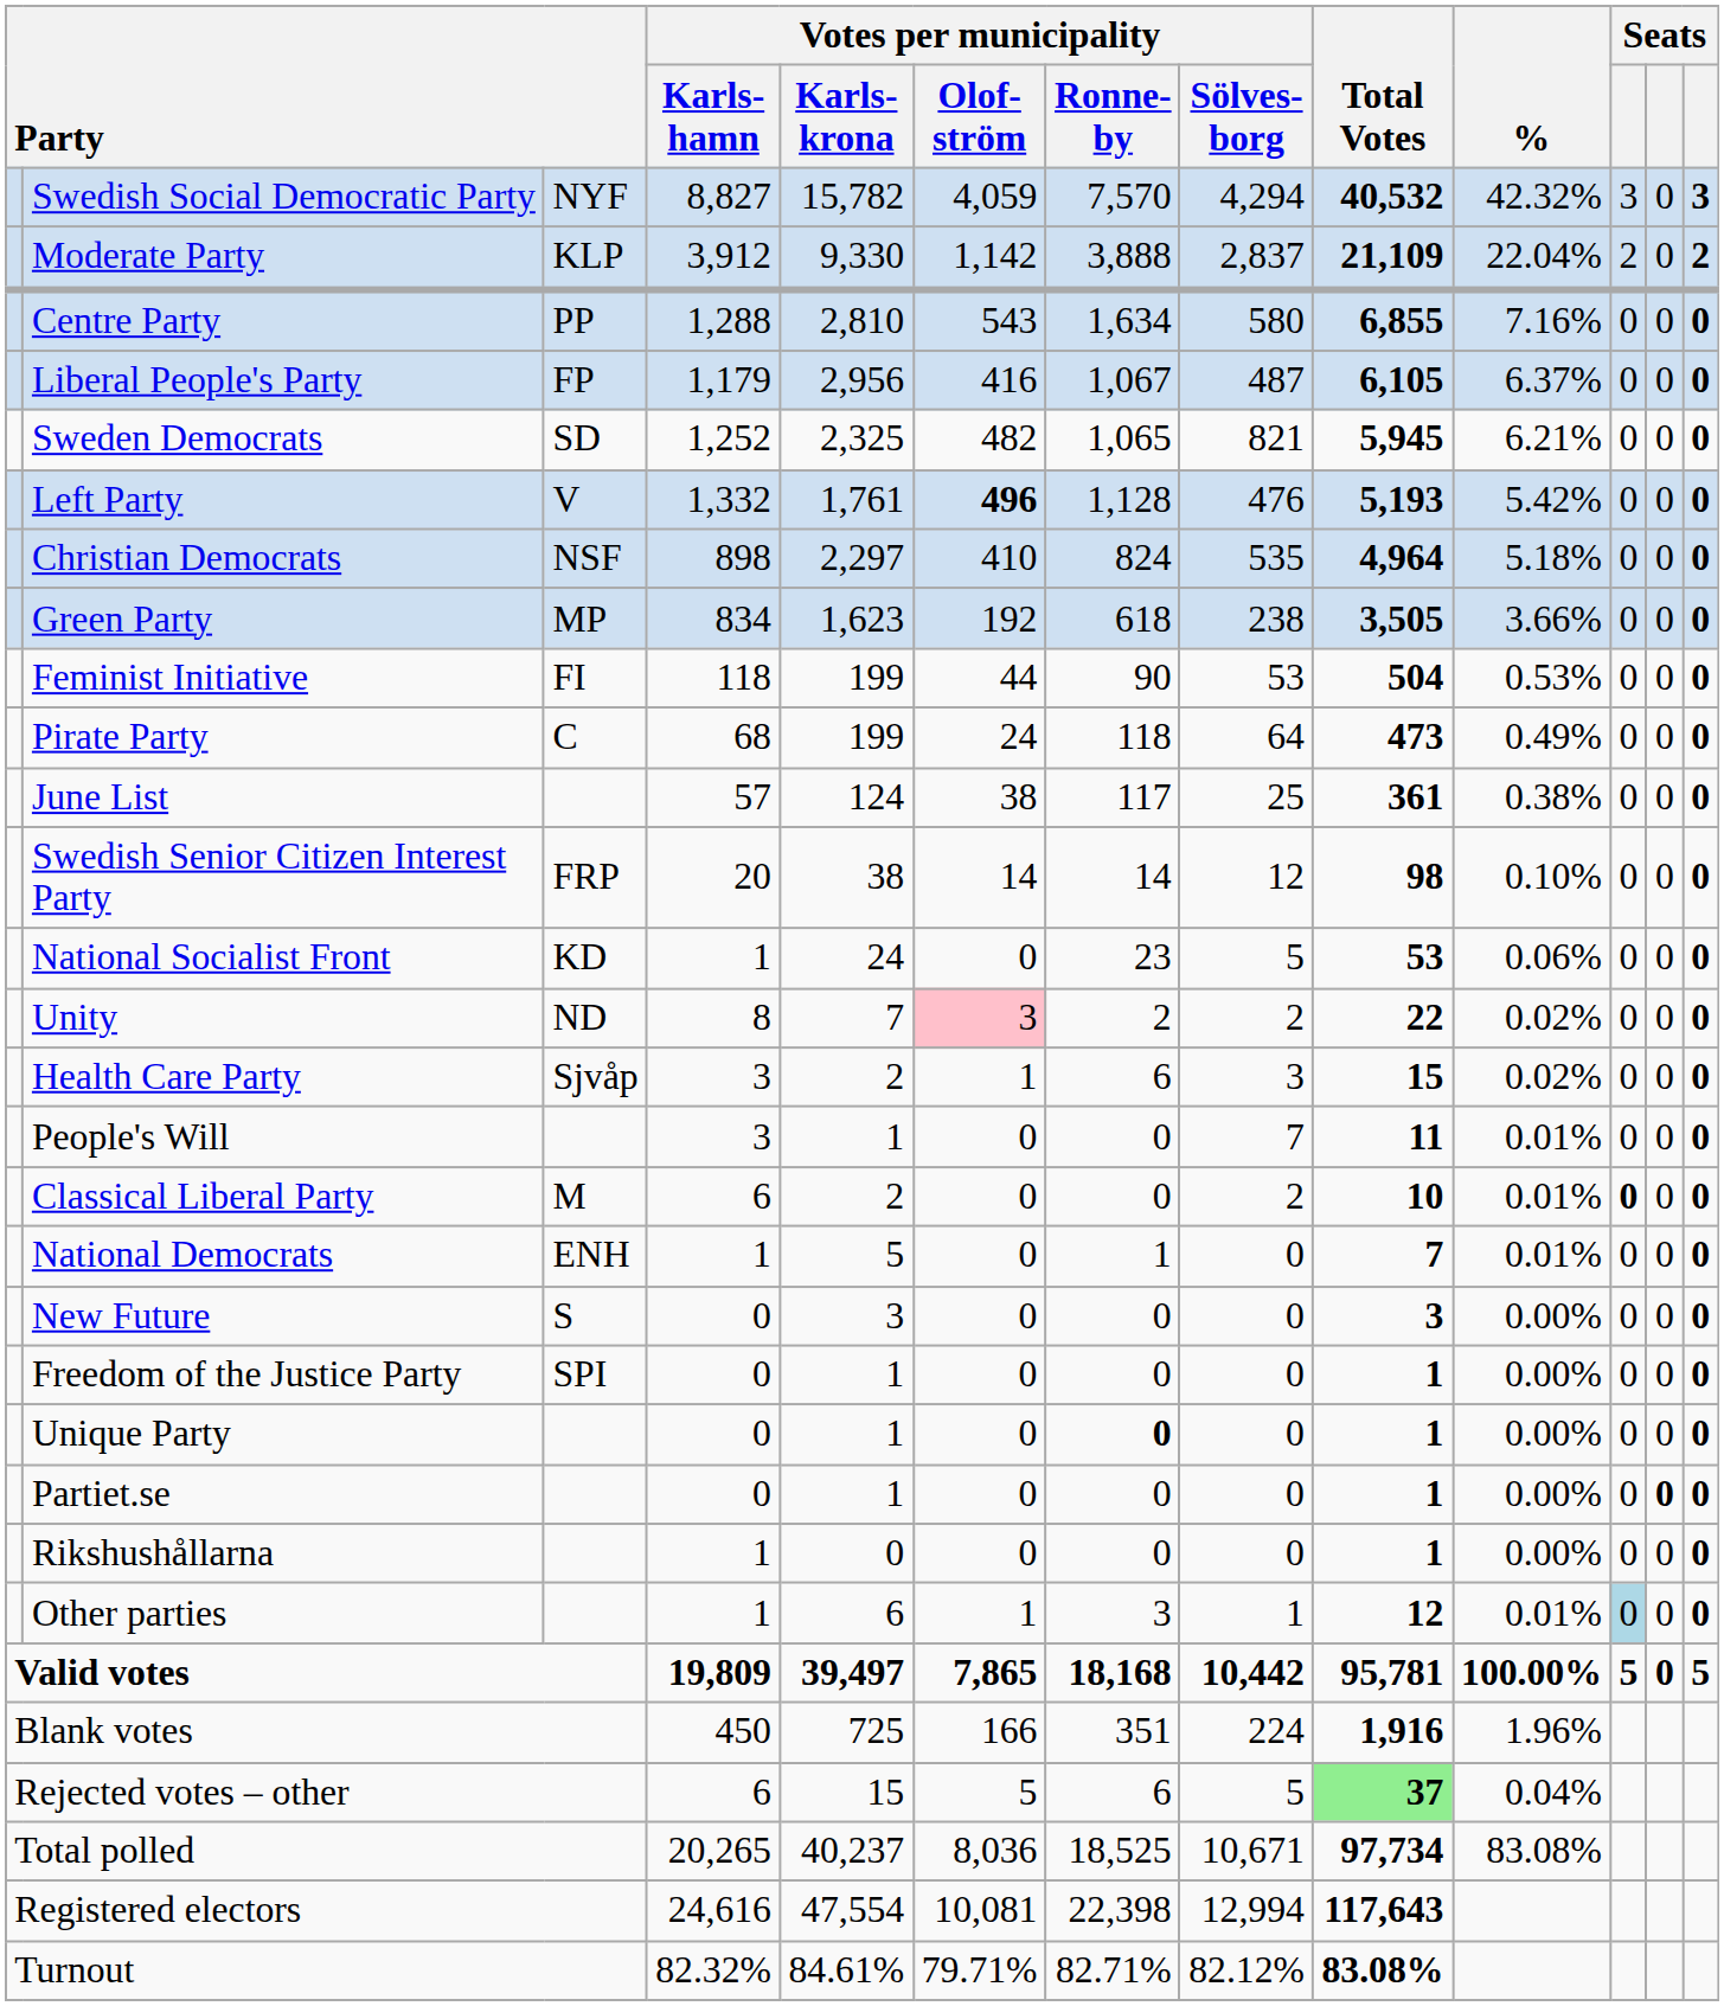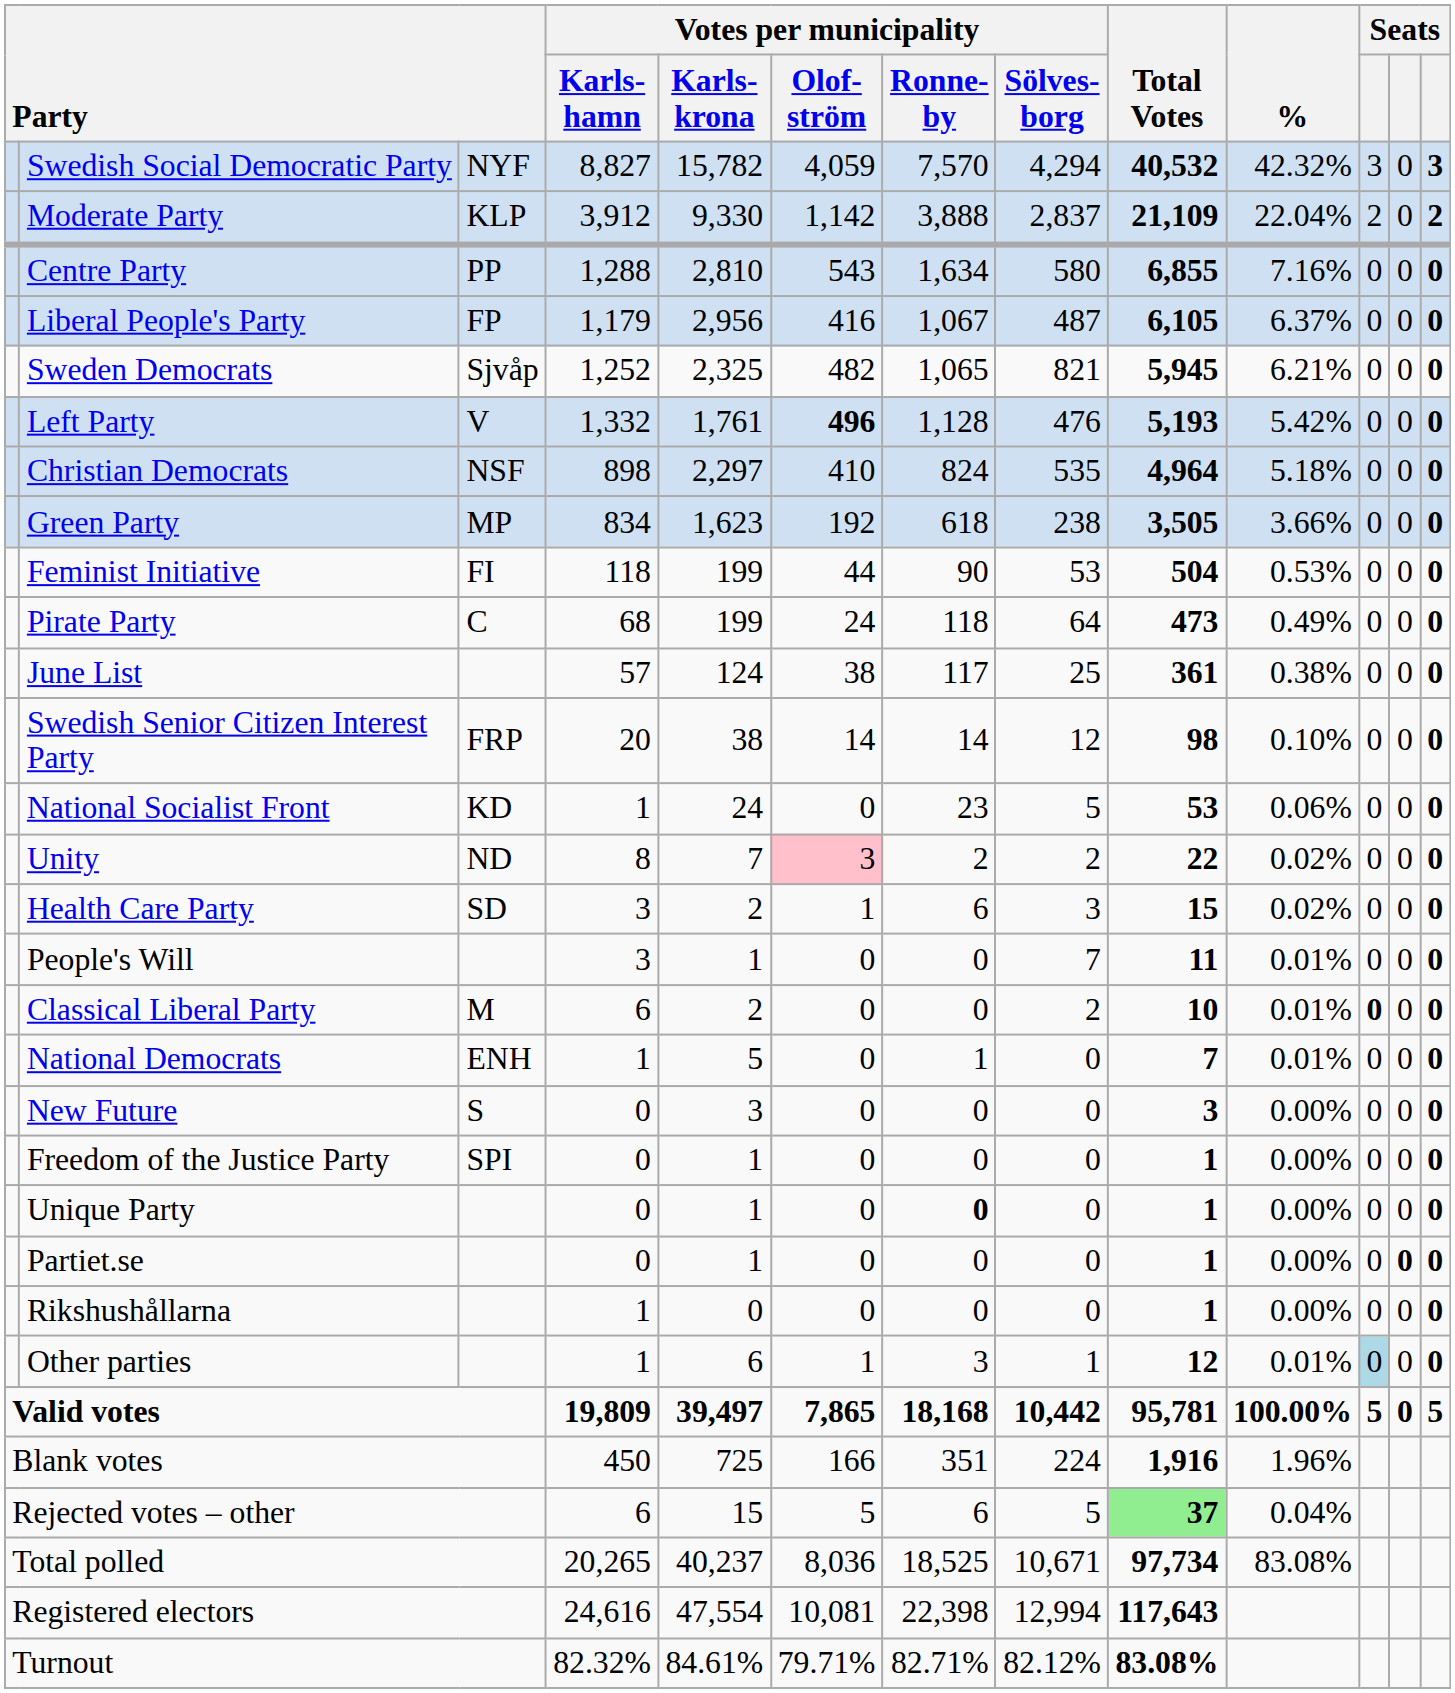Sweden Democrats | column 3: SD -> Sjvåp
Health Care Party | column 3: Sjvåp -> SD
